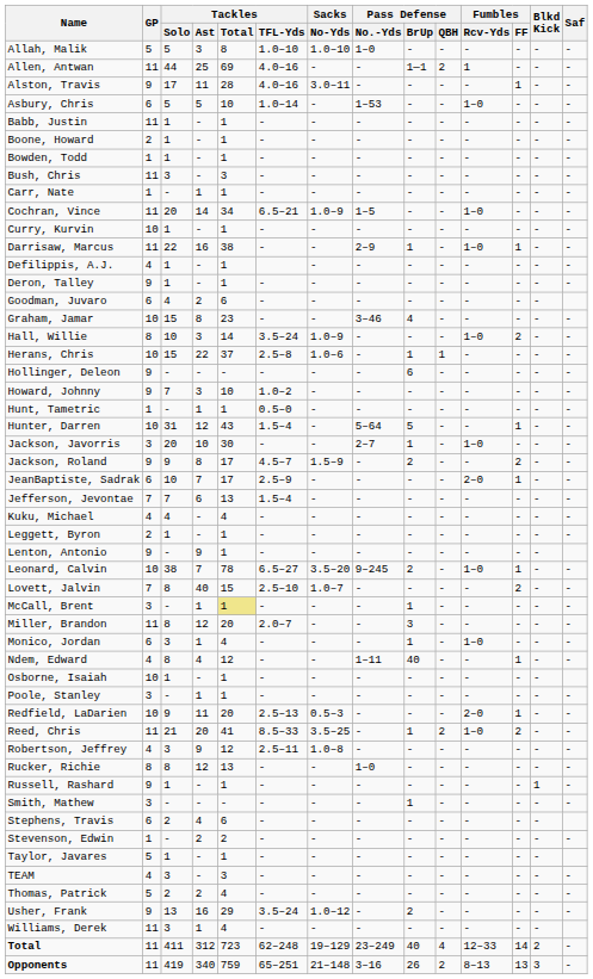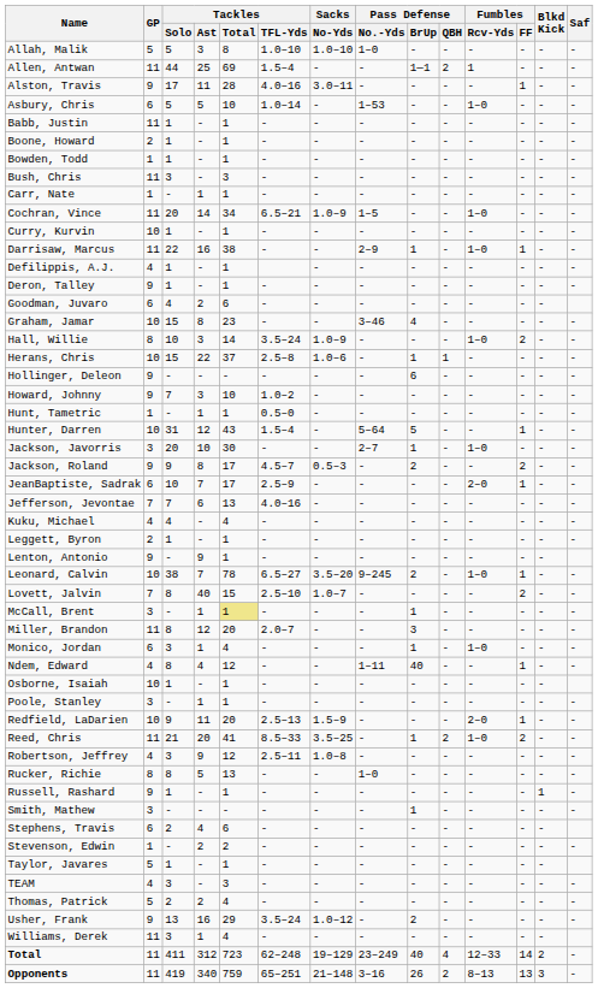Allen, Antwan | Tackles / TFL-Yds: 4.0–16 -> 1.5–4
Jackson, Roland | Sacks / No-Yds: 1.5–9 -> 0.5–3
Jefferson, Jevontae | Tackles / TFL-Yds: 1.5–4 -> 4.0–16
Redfield, LaDarien | Sacks / No-Yds: 0.5–3 -> 1.5–9
Rucker, Richie | Tackles / Ast: 12 -> 5
